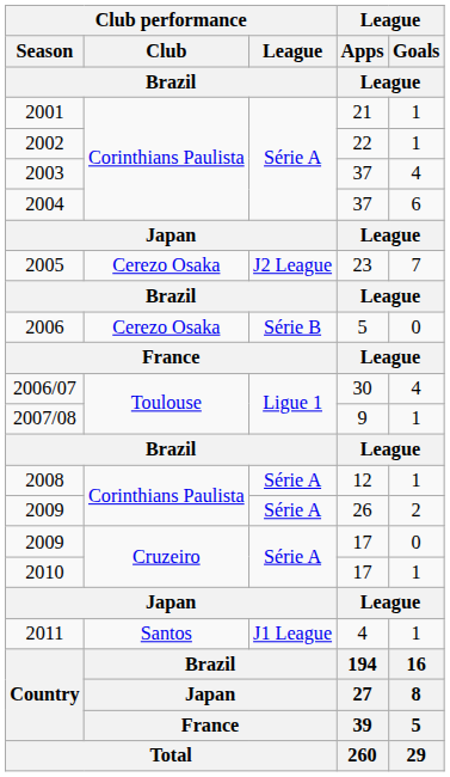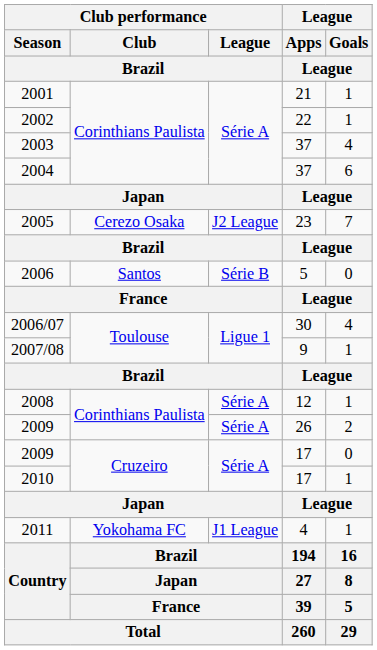2006 | Club performance / Club / Brazil: Cerezo Osaka -> Santos
2011 | Club performance / Club / Brazil: Santos -> Yokohama FC
